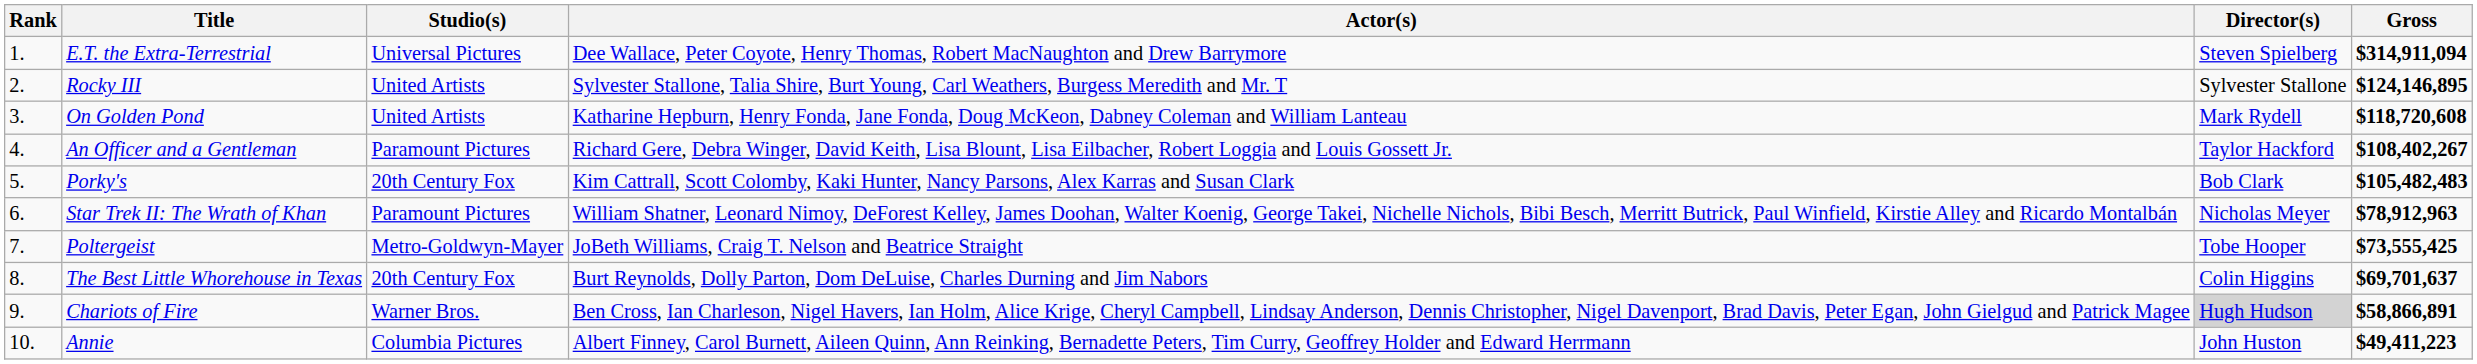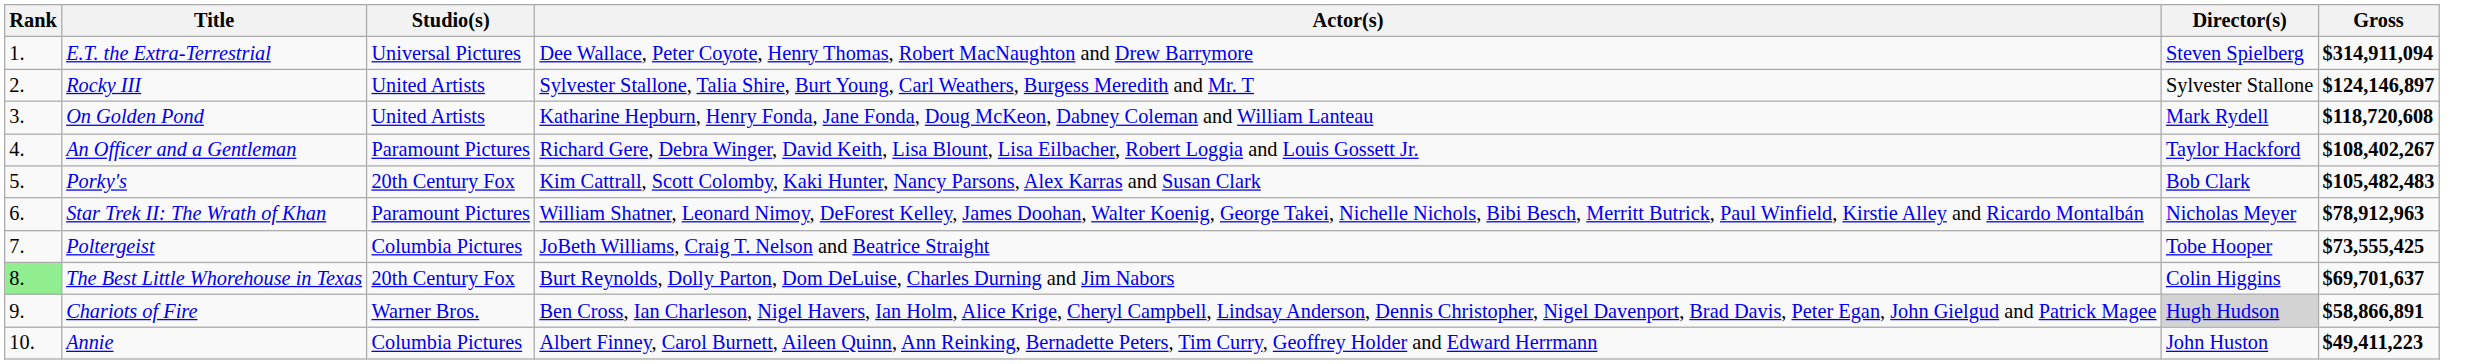Rocky III | Gross: $124,146,895 -> $124,146,897
Poltergeist | Studio(s): Metro-Goldwyn-Mayer -> Columbia Pictures
The Best Little Whorehouse in Texas | Rank: no background -> lightgreen background
